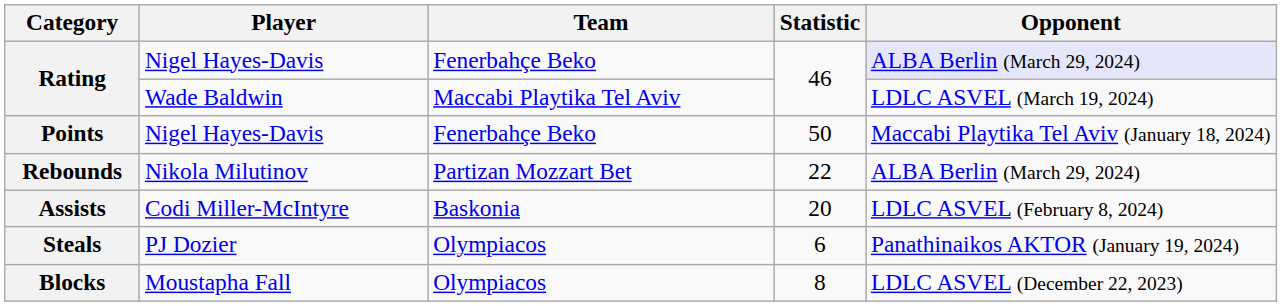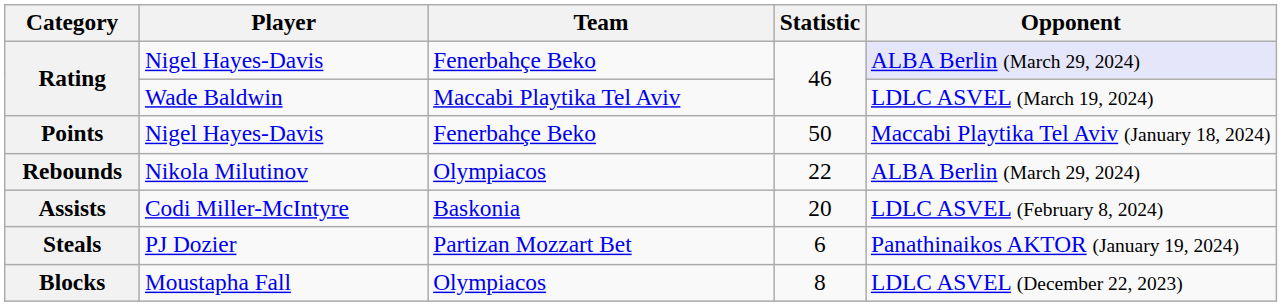Rebounds | Team: Partizan Mozzart Bet -> Olympiacos
Steals | Team: Olympiacos -> Partizan Mozzart Bet
